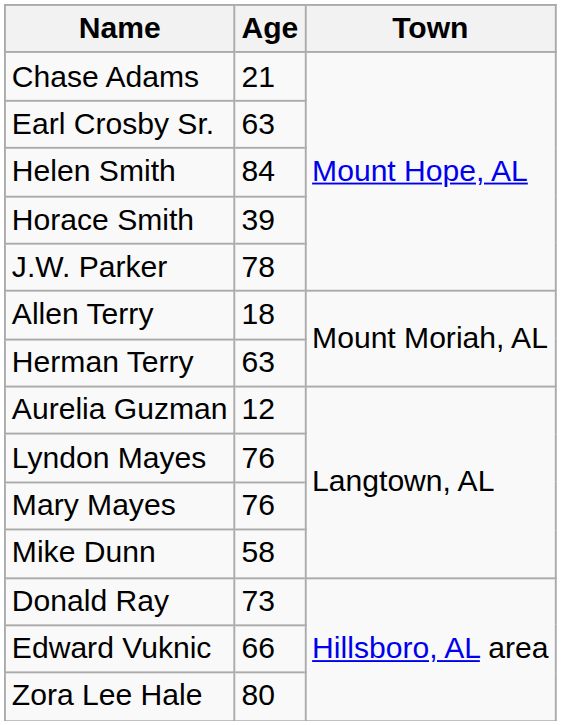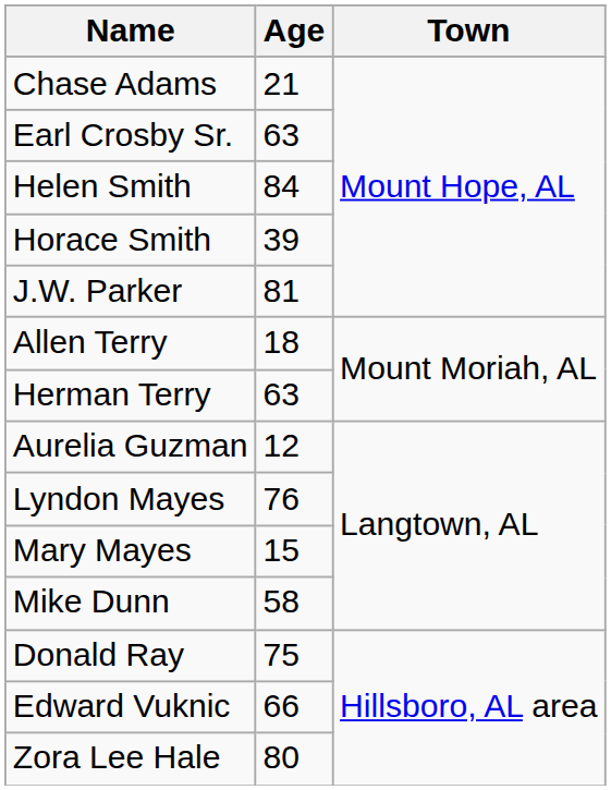J.W. Parker | Age: 78 -> 81
Mary Mayes | Age: 76 -> 15
Donald Ray | Age: 73 -> 75
